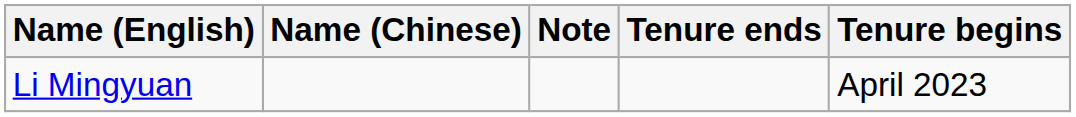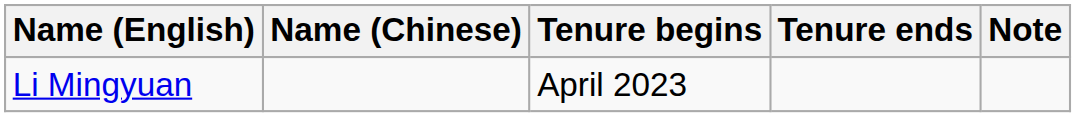columns swapped: Tenure begins <-> Note
